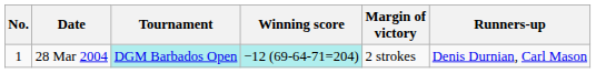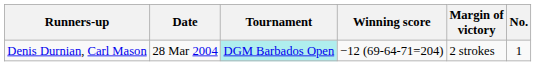columns swapped: No. <-> Runners-up
28 Mar 2004 | Winning score: paleturquoise background -> no background
